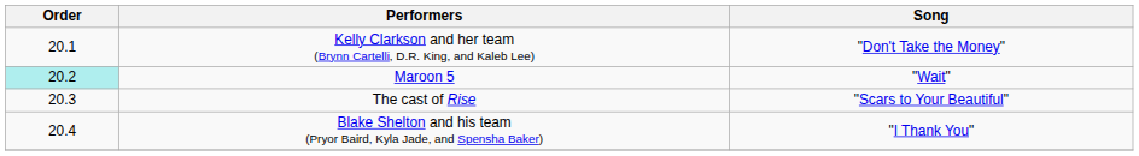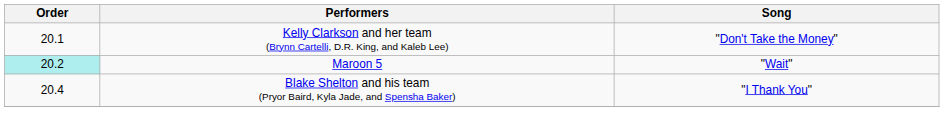- row: 20.3 | The cast of Rise | "Scars to Your Beautiful"
